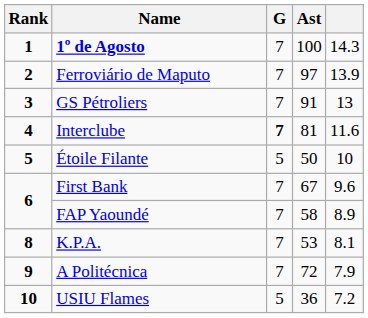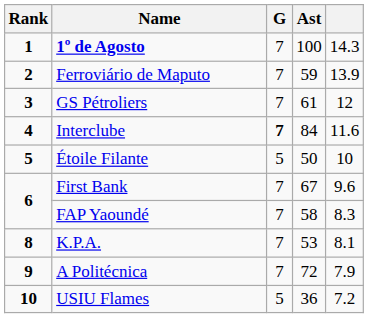Ferroviário de Maputo | Ast: 97 -> 59
GS Pétroliers | Ast: 91 -> 61
GS Pétroliers | column 5: 13 -> 12
Interclube | Ast: 81 -> 84
FAP Yaoundé | column 5: 8.9 -> 8.3
